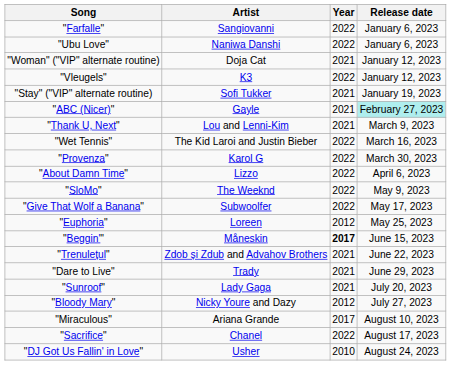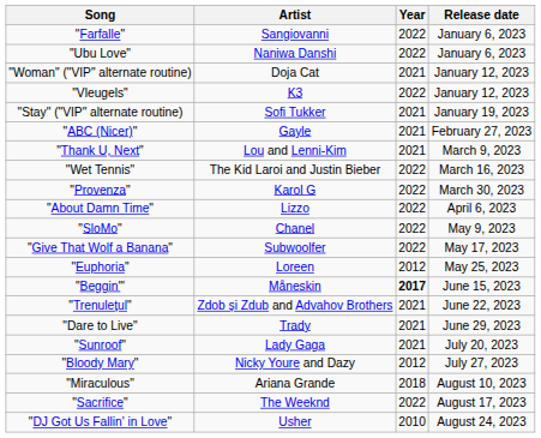"ABC (Nicer)" | Release date: paleturquoise background -> no background
"SloMo" | Artist: The Weeknd -> Chanel
"Miraculous" | Year: 2017 -> 2018
"Sacrifice" | Artist: Chanel -> The Weeknd
